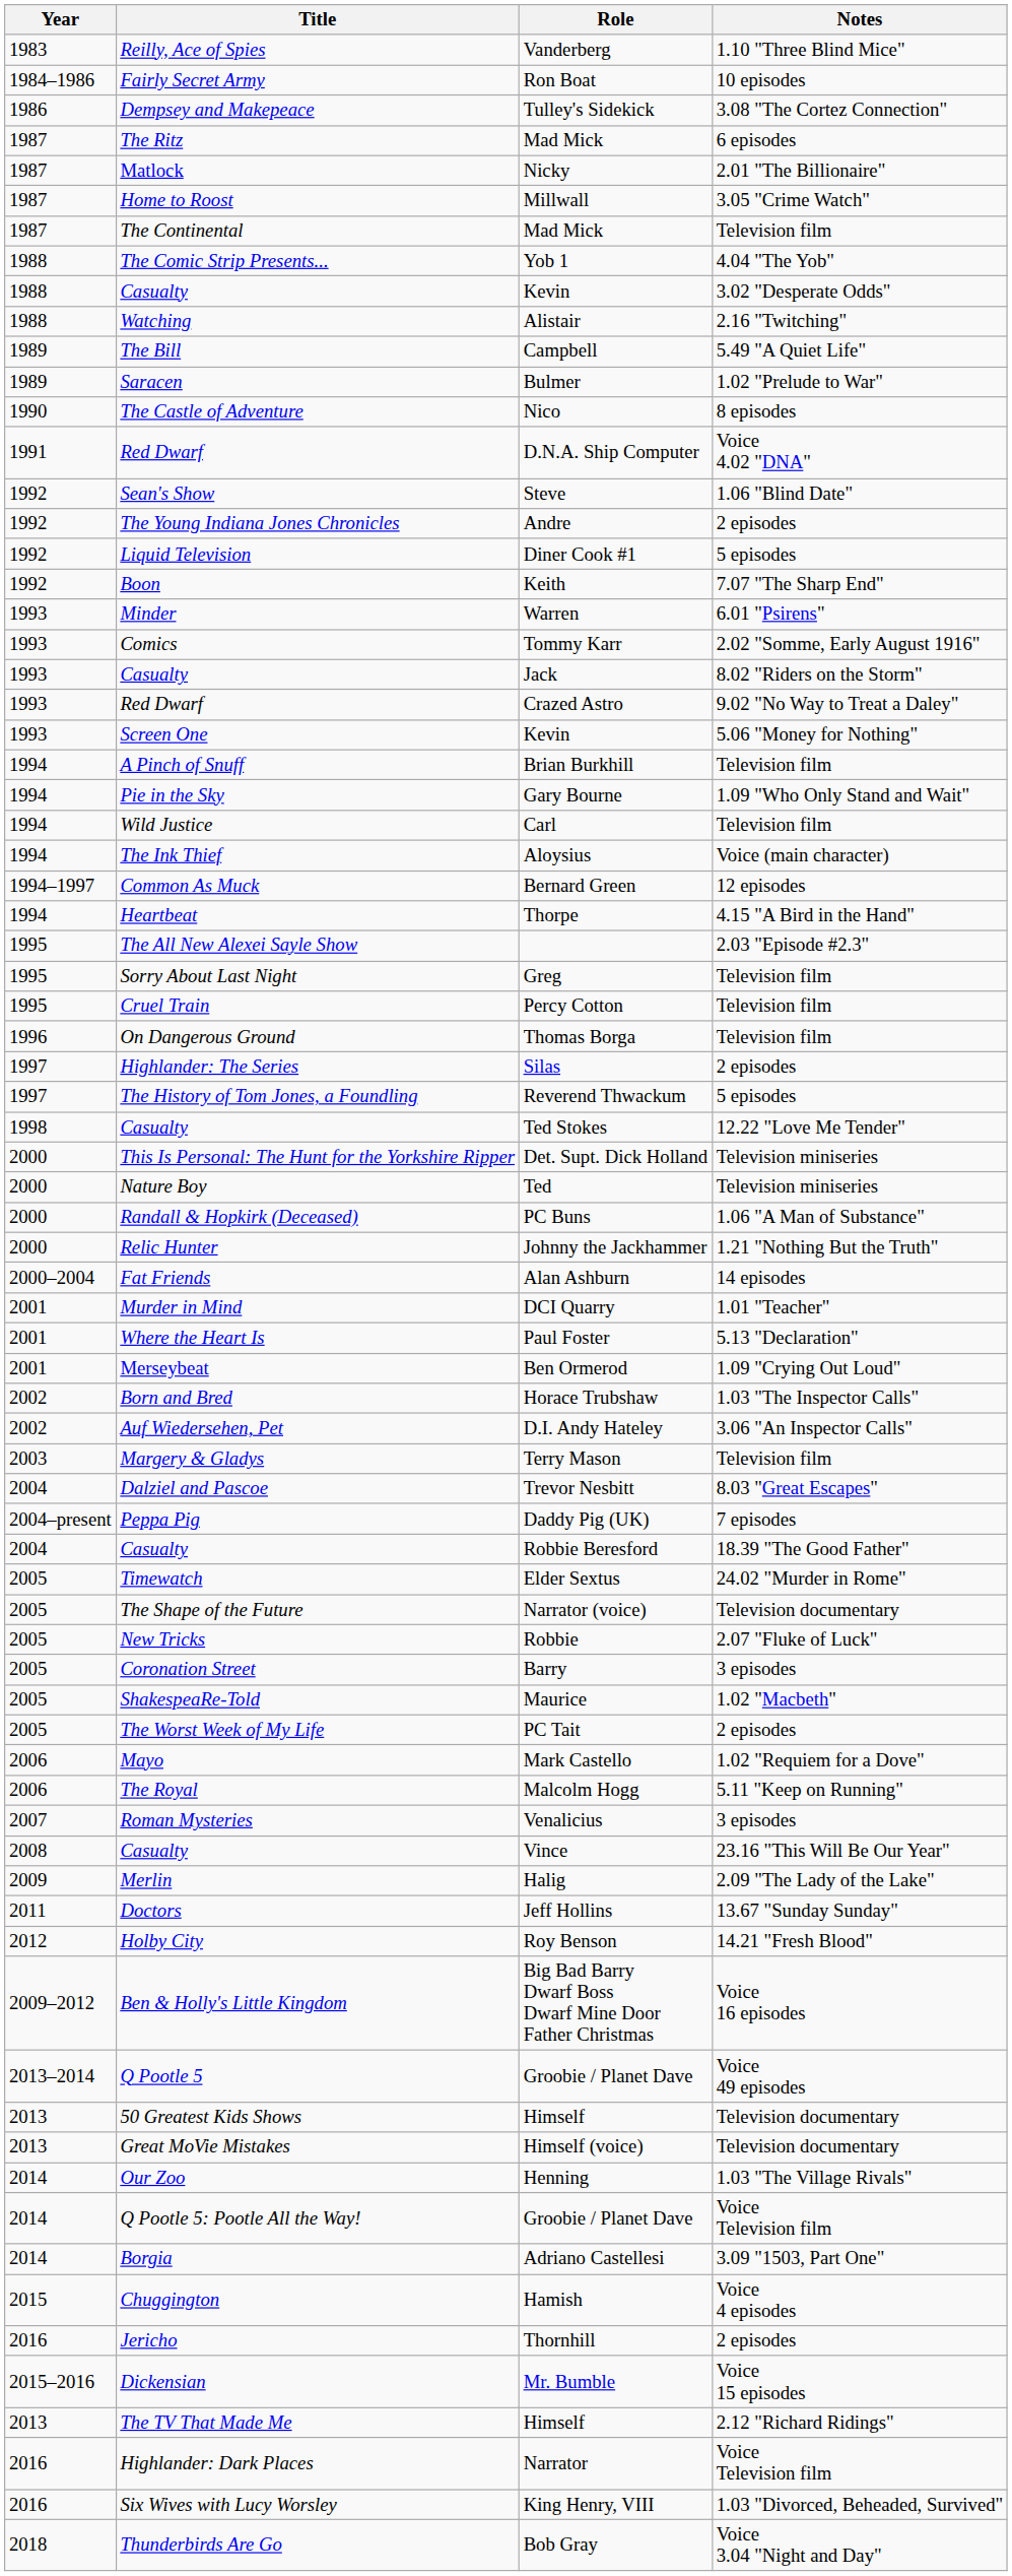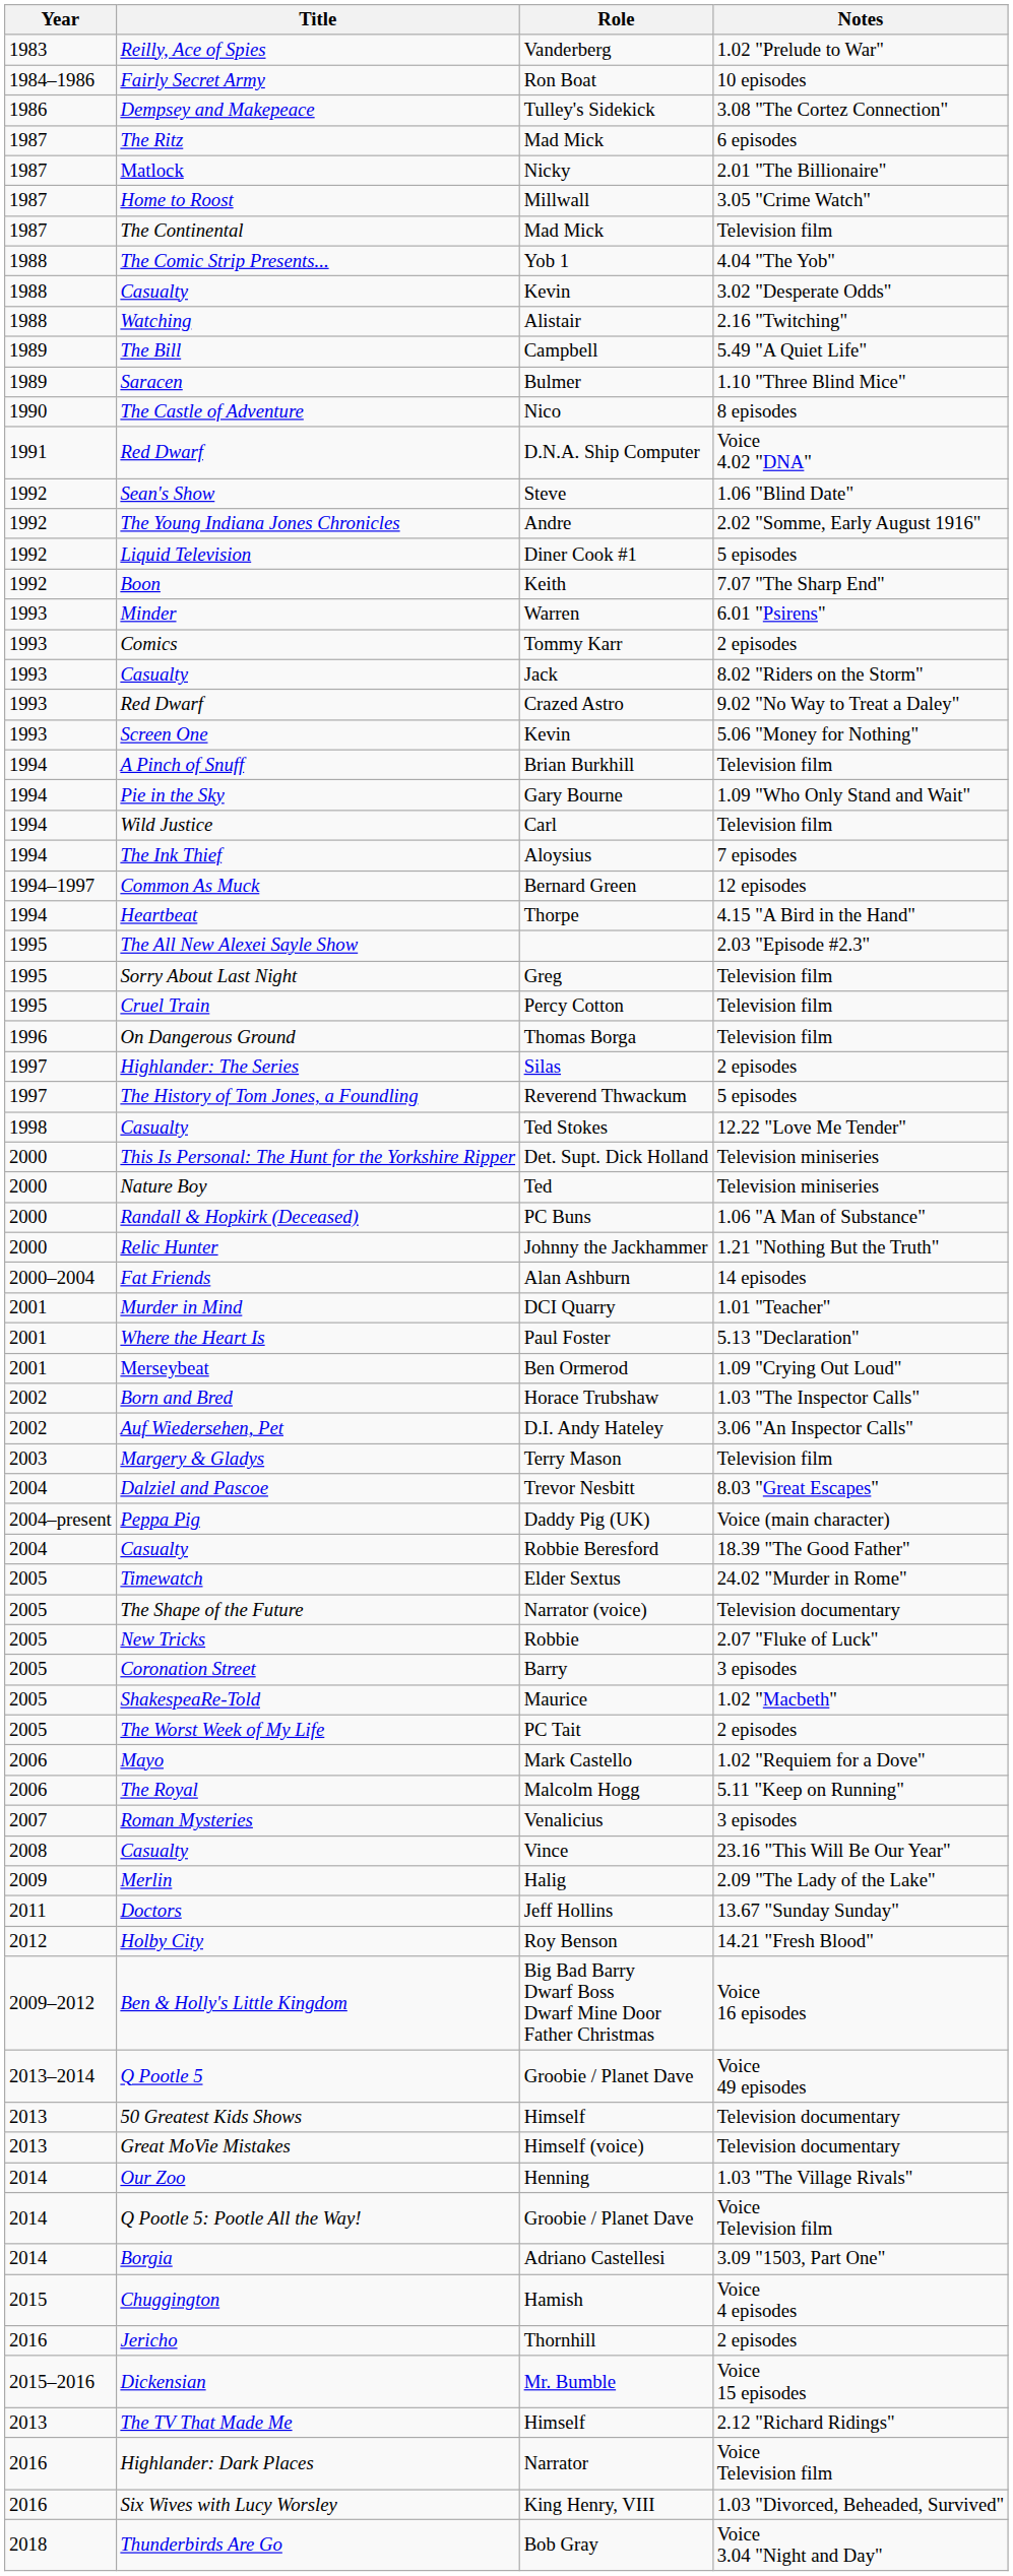Vanderberg | Notes: 1.10 "Three Blind Mice" -> 1.02 "Prelude to War"
Bulmer | Notes: 1.02 "Prelude to War" -> 1.10 "Three Blind Mice"
Andre | Notes: 2 episodes -> 2.02 "Somme, Early August 1916"
Tommy Karr | Notes: 2.02 "Somme, Early August 1916" -> 2 episodes
Aloysius | Notes: Voice (main character) -> 7 episodes
Daddy Pig (UK) | Notes: 7 episodes -> Voice (main character)
